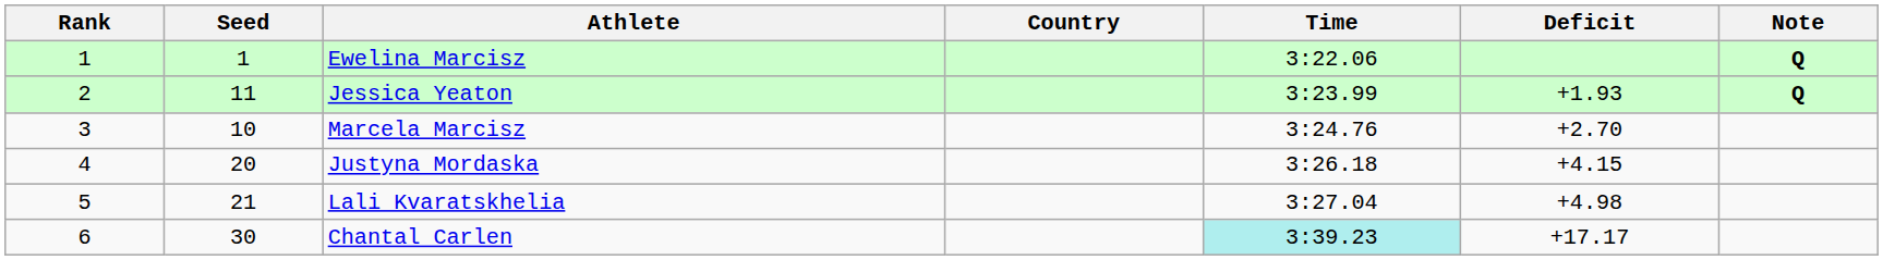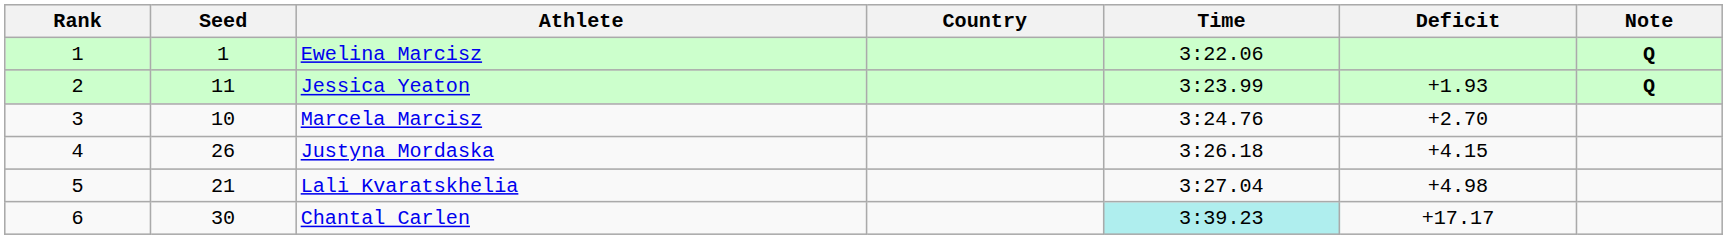Justyna Mordaska | Seed: 20 -> 26
